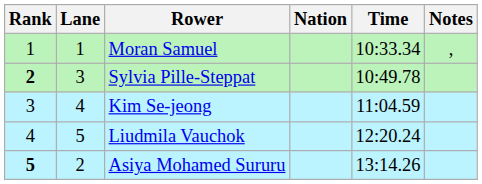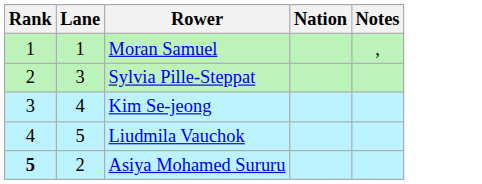- column: Time | 10:33.34 | 10:49.78 | 11:04.59 | 12:20.24 | 13:14.26
Sylvia Pille-Steppat | Rank: bold -> normal
